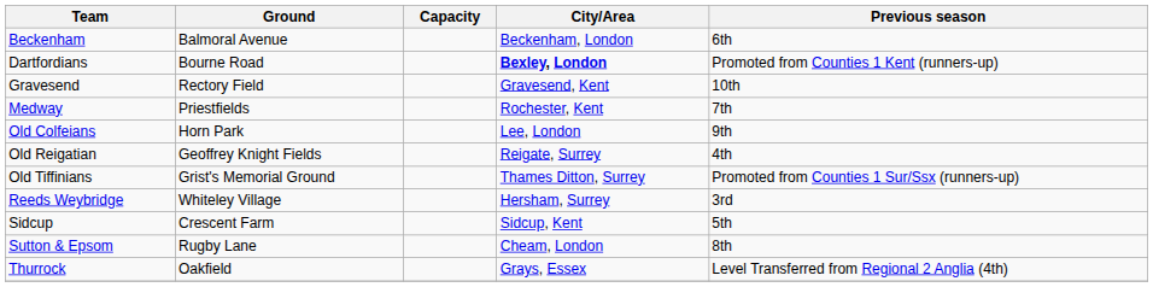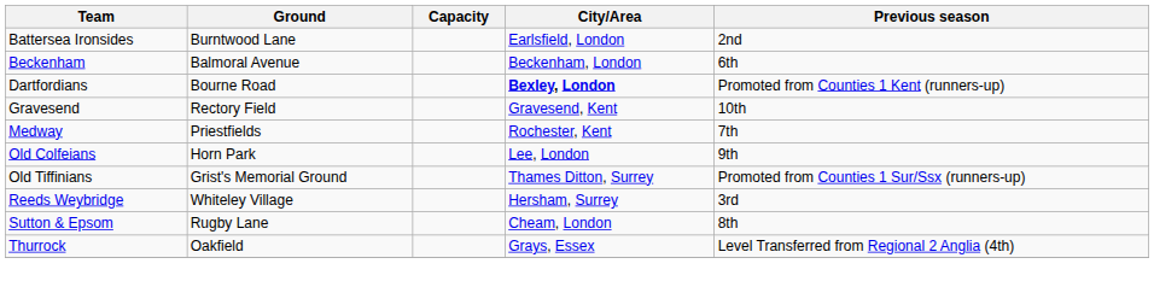+ row: Battersea Ironsides | Burntwood Lane | Earlsfield, London | 2nd
- row: Old Reigatian | Geoffrey Knight Fields | Reigate, Surrey | 4th
- row: Sidcup | Crescent Farm | Sidcup, Kent | 5th
